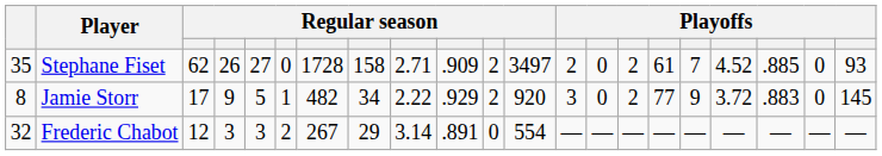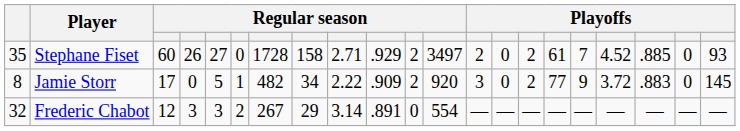Stephane Fiset | column 3: 62 -> 60
Stephane Fiset | column 10: .909 -> .929
Jamie Storr | column 4: 9 -> 0
Jamie Storr | column 10: .929 -> .909
